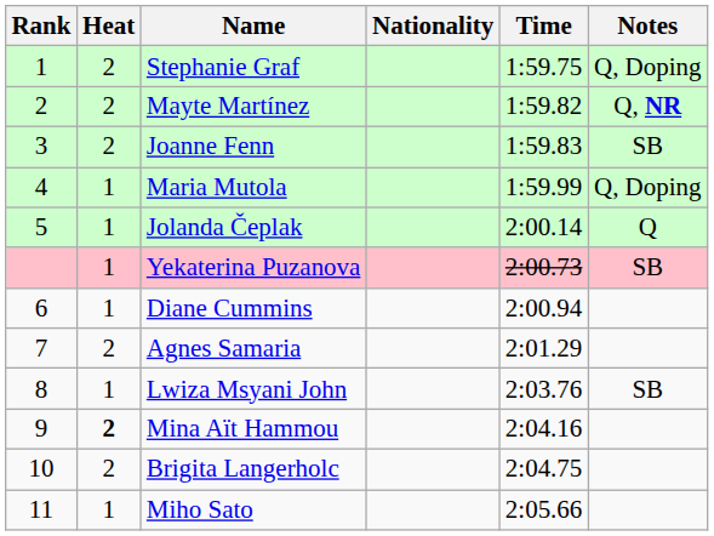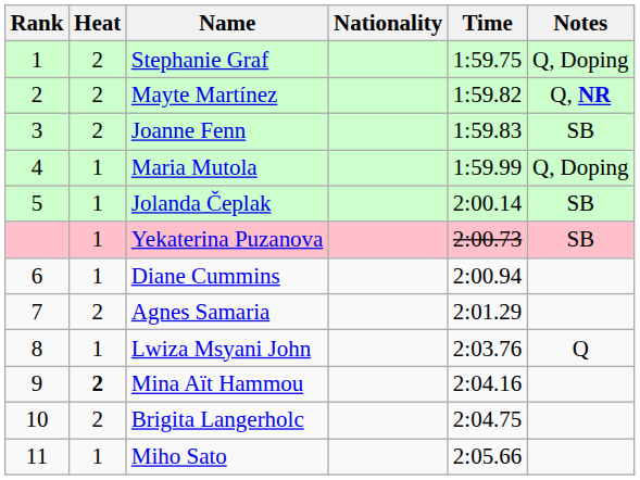Jolanda Čeplak | Notes: Q -> SB
Lwiza Msyani John | Notes: SB -> Q
